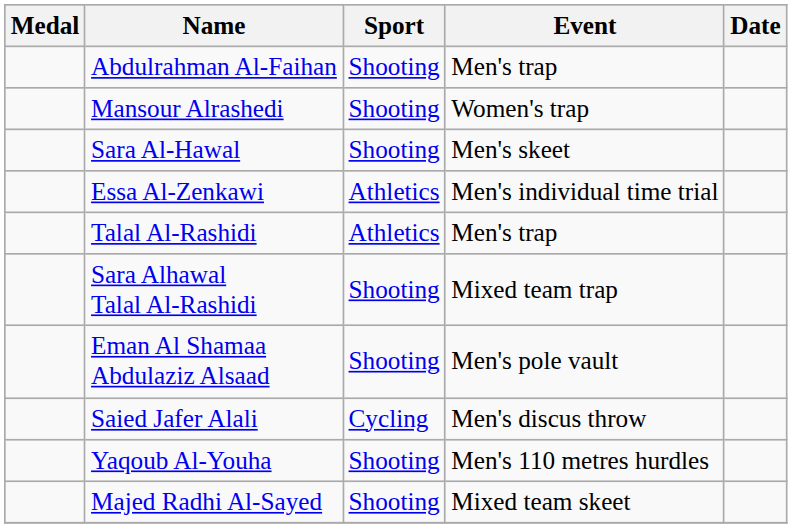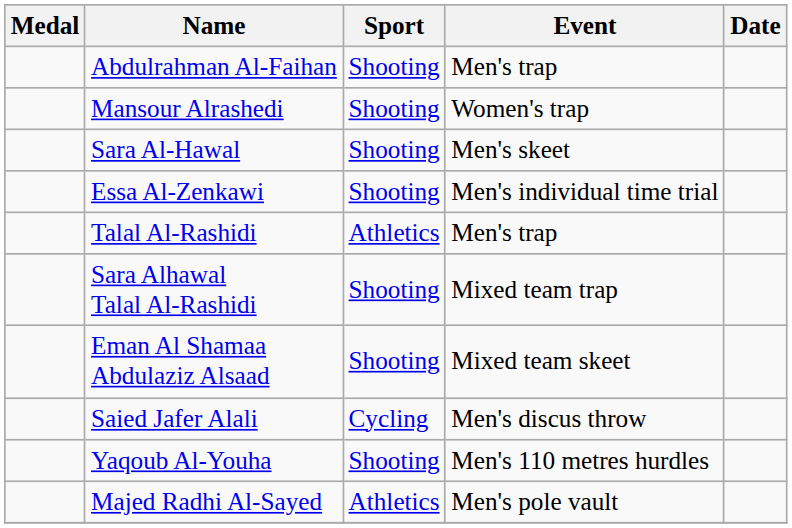Essa Al-Zenkawi | Sport: Athletics -> Shooting
Eman Al Shamaa Abdulaziz Alsaad | Event: Men's pole vault -> Mixed team skeet
Majed Radhi Al-Sayed | Sport: Shooting -> Athletics
Majed Radhi Al-Sayed | Event: Mixed team skeet -> Men's pole vault
